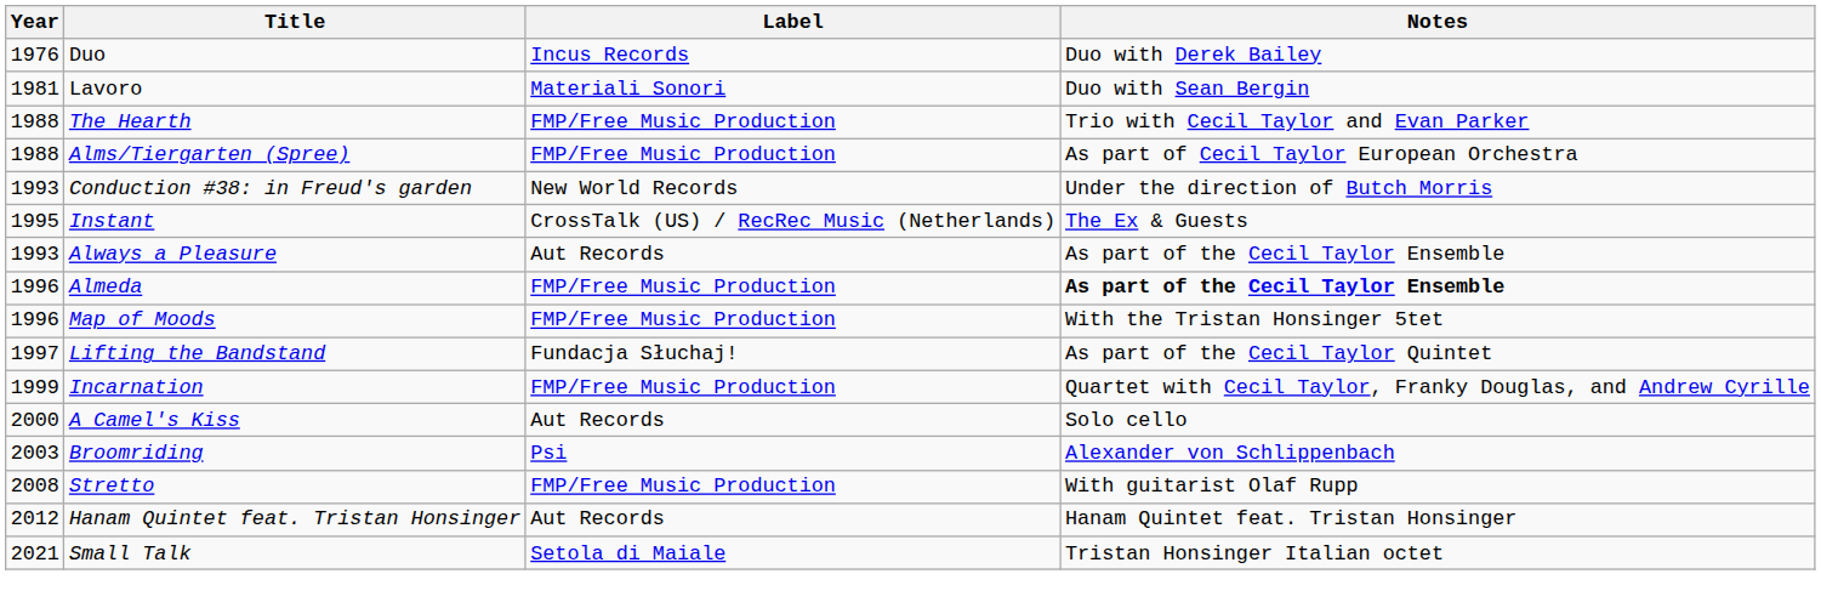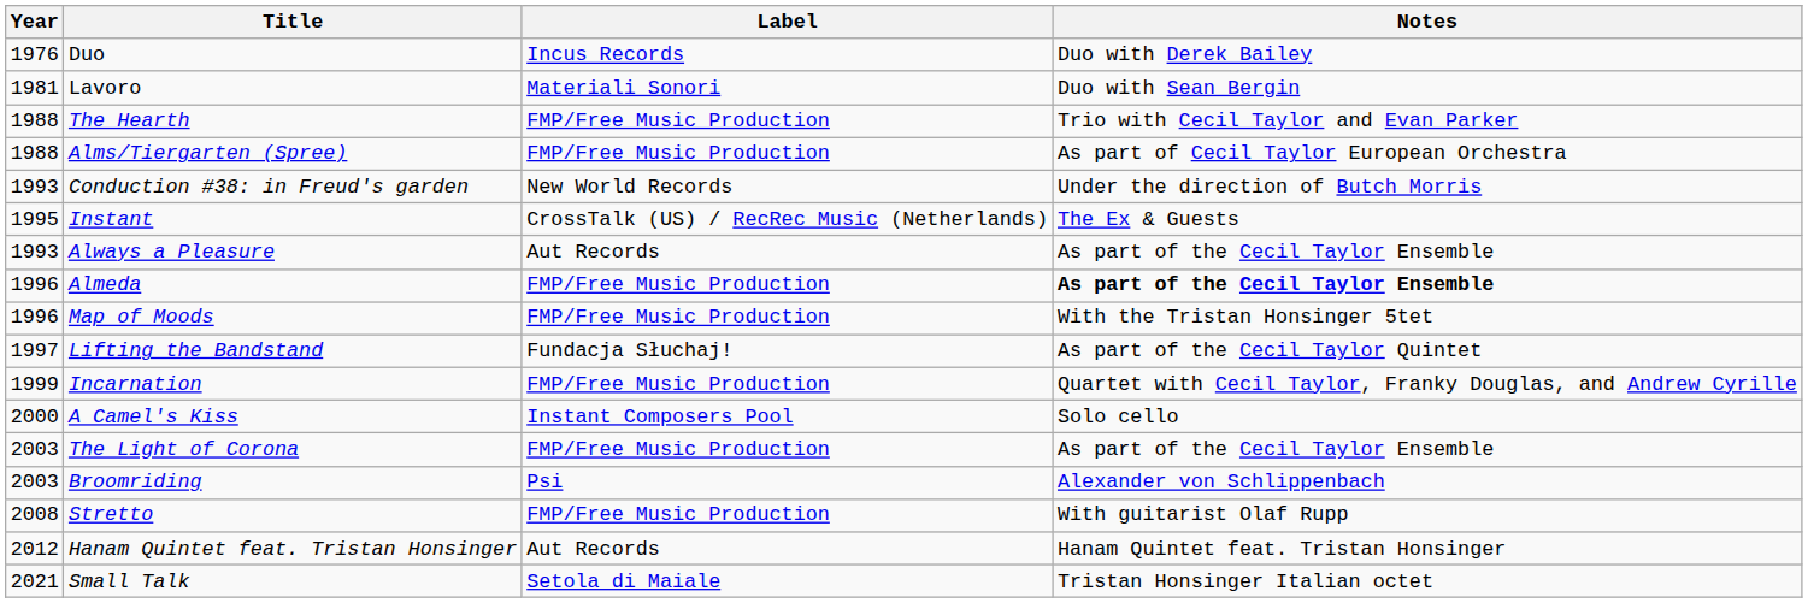A Camel's Kiss | Label: Aut Records -> Instant Composers Pool
+ row: 2003 | The Light of Corona | FMP/Free Music Production | As part of the Cecil Taylor Ensemble
